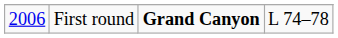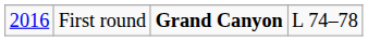First round | column 1: 2006 -> 2016
